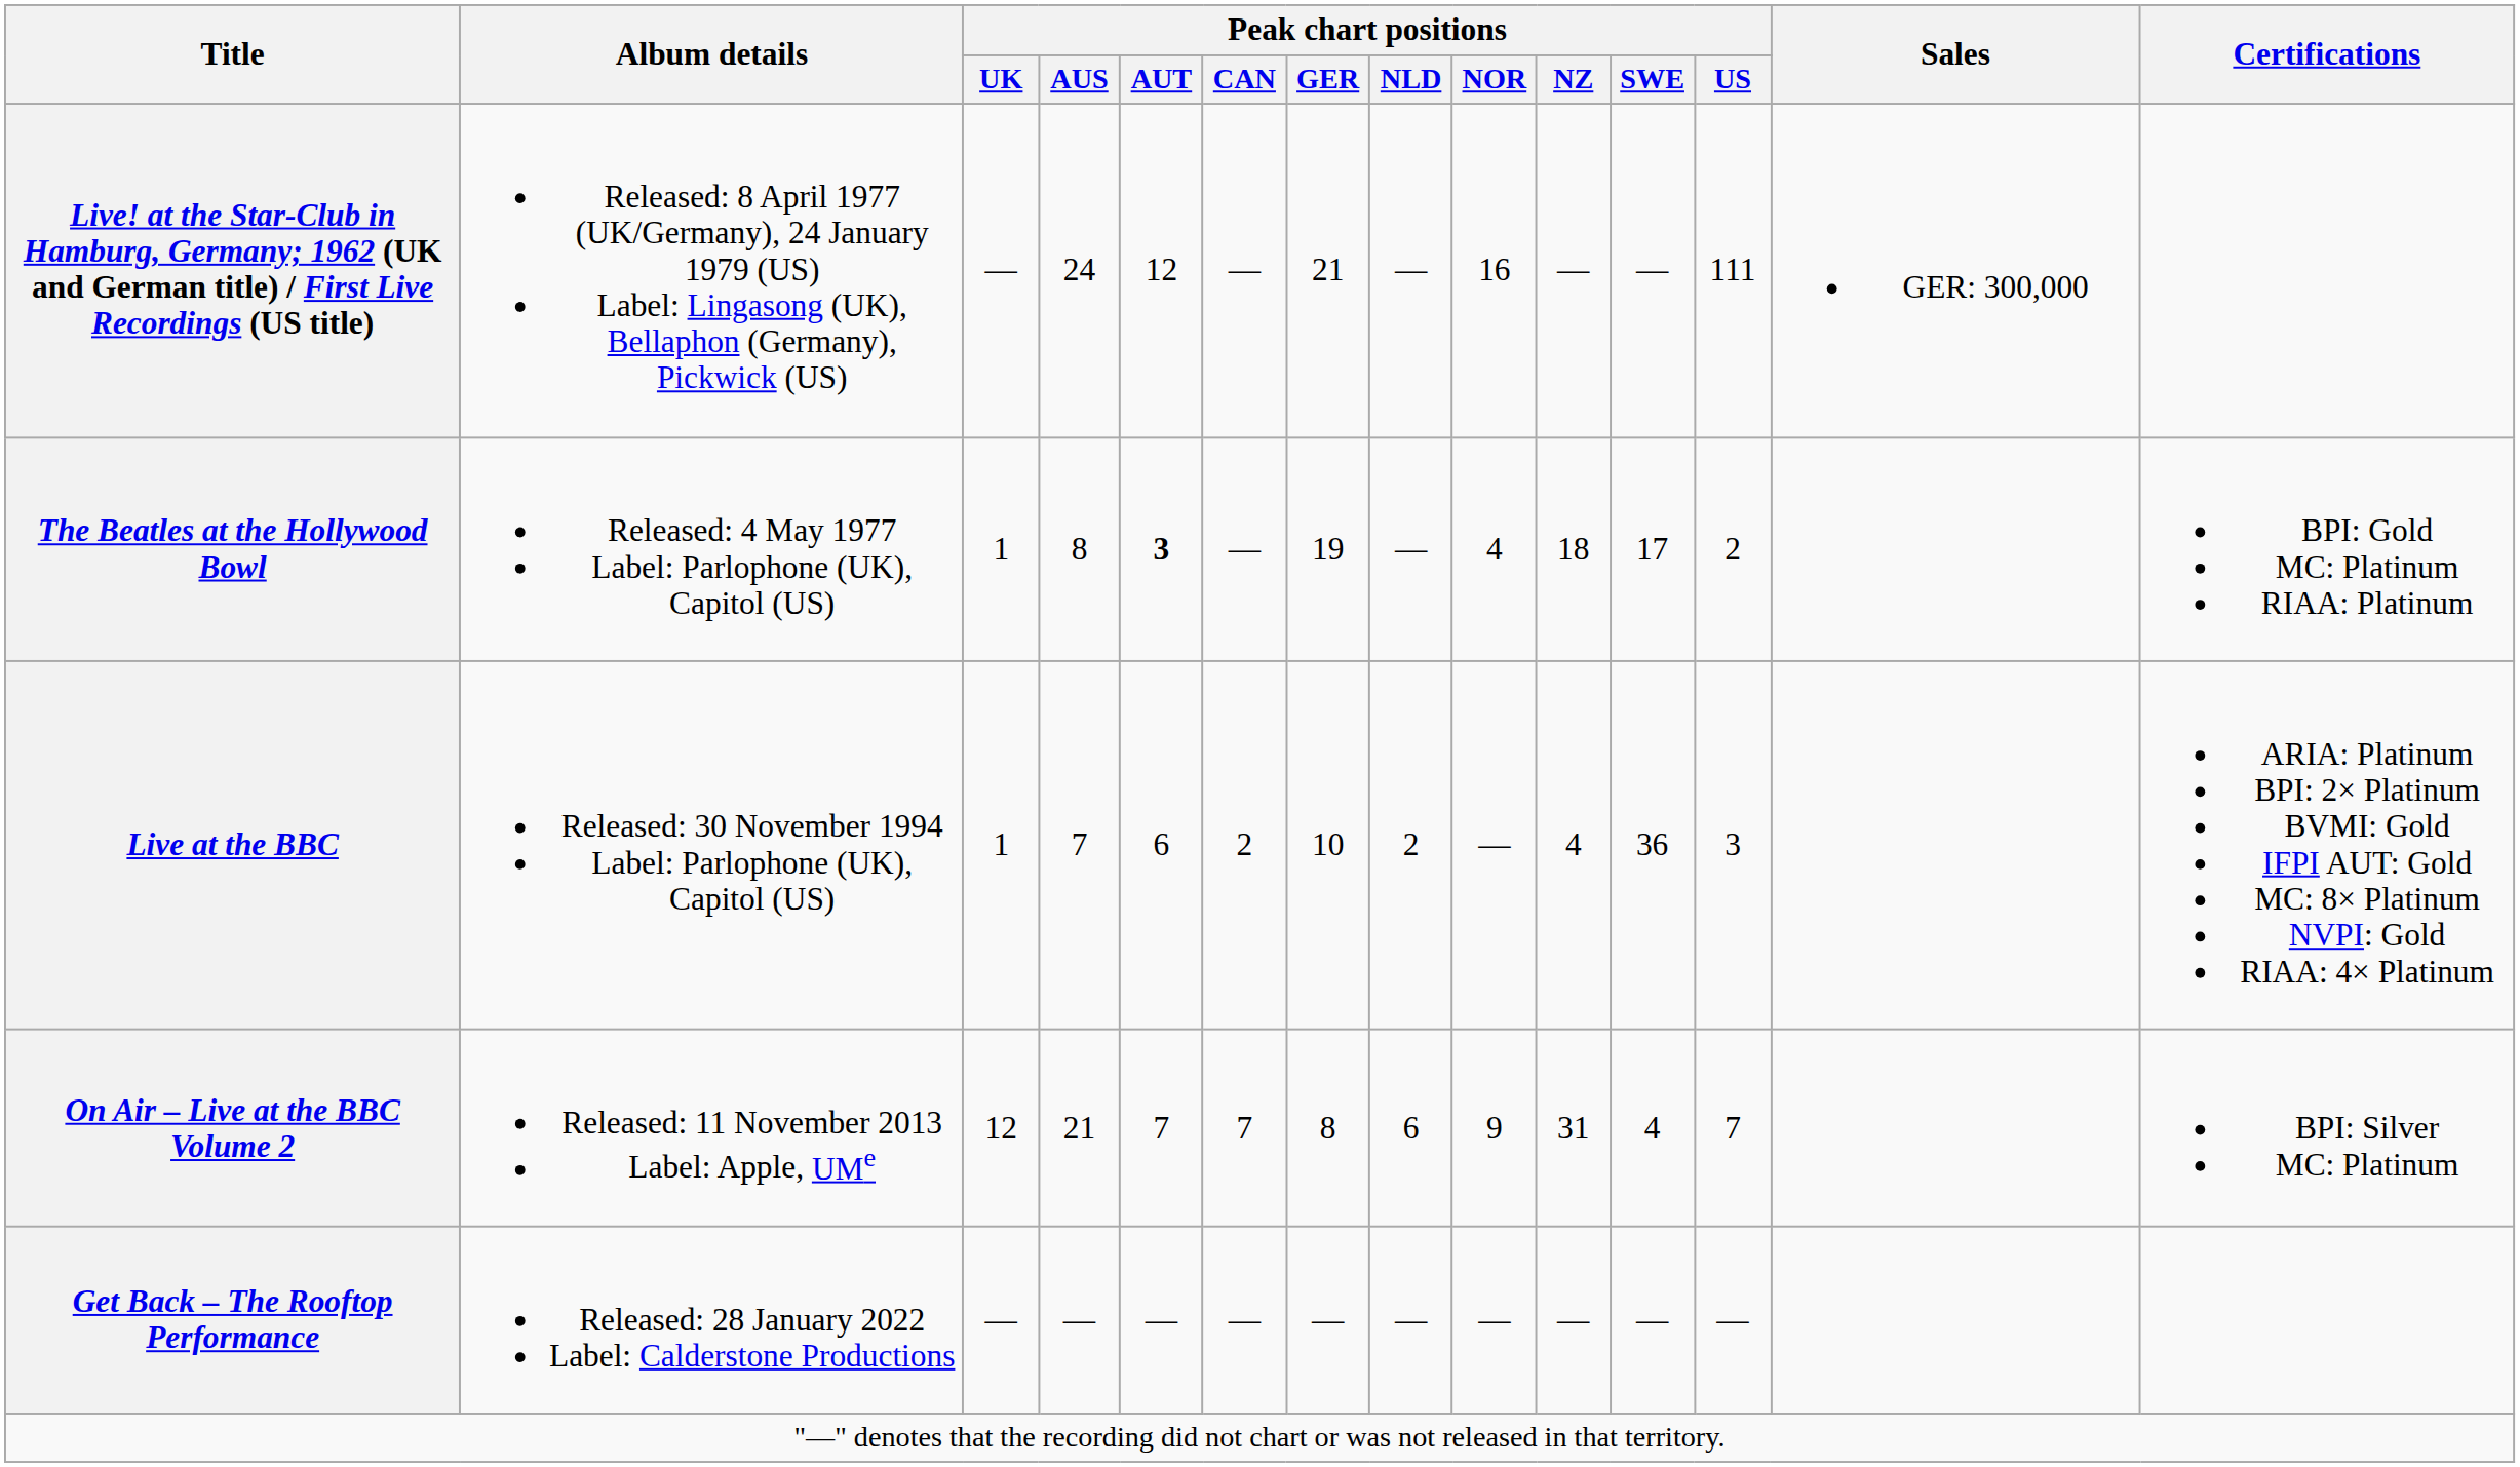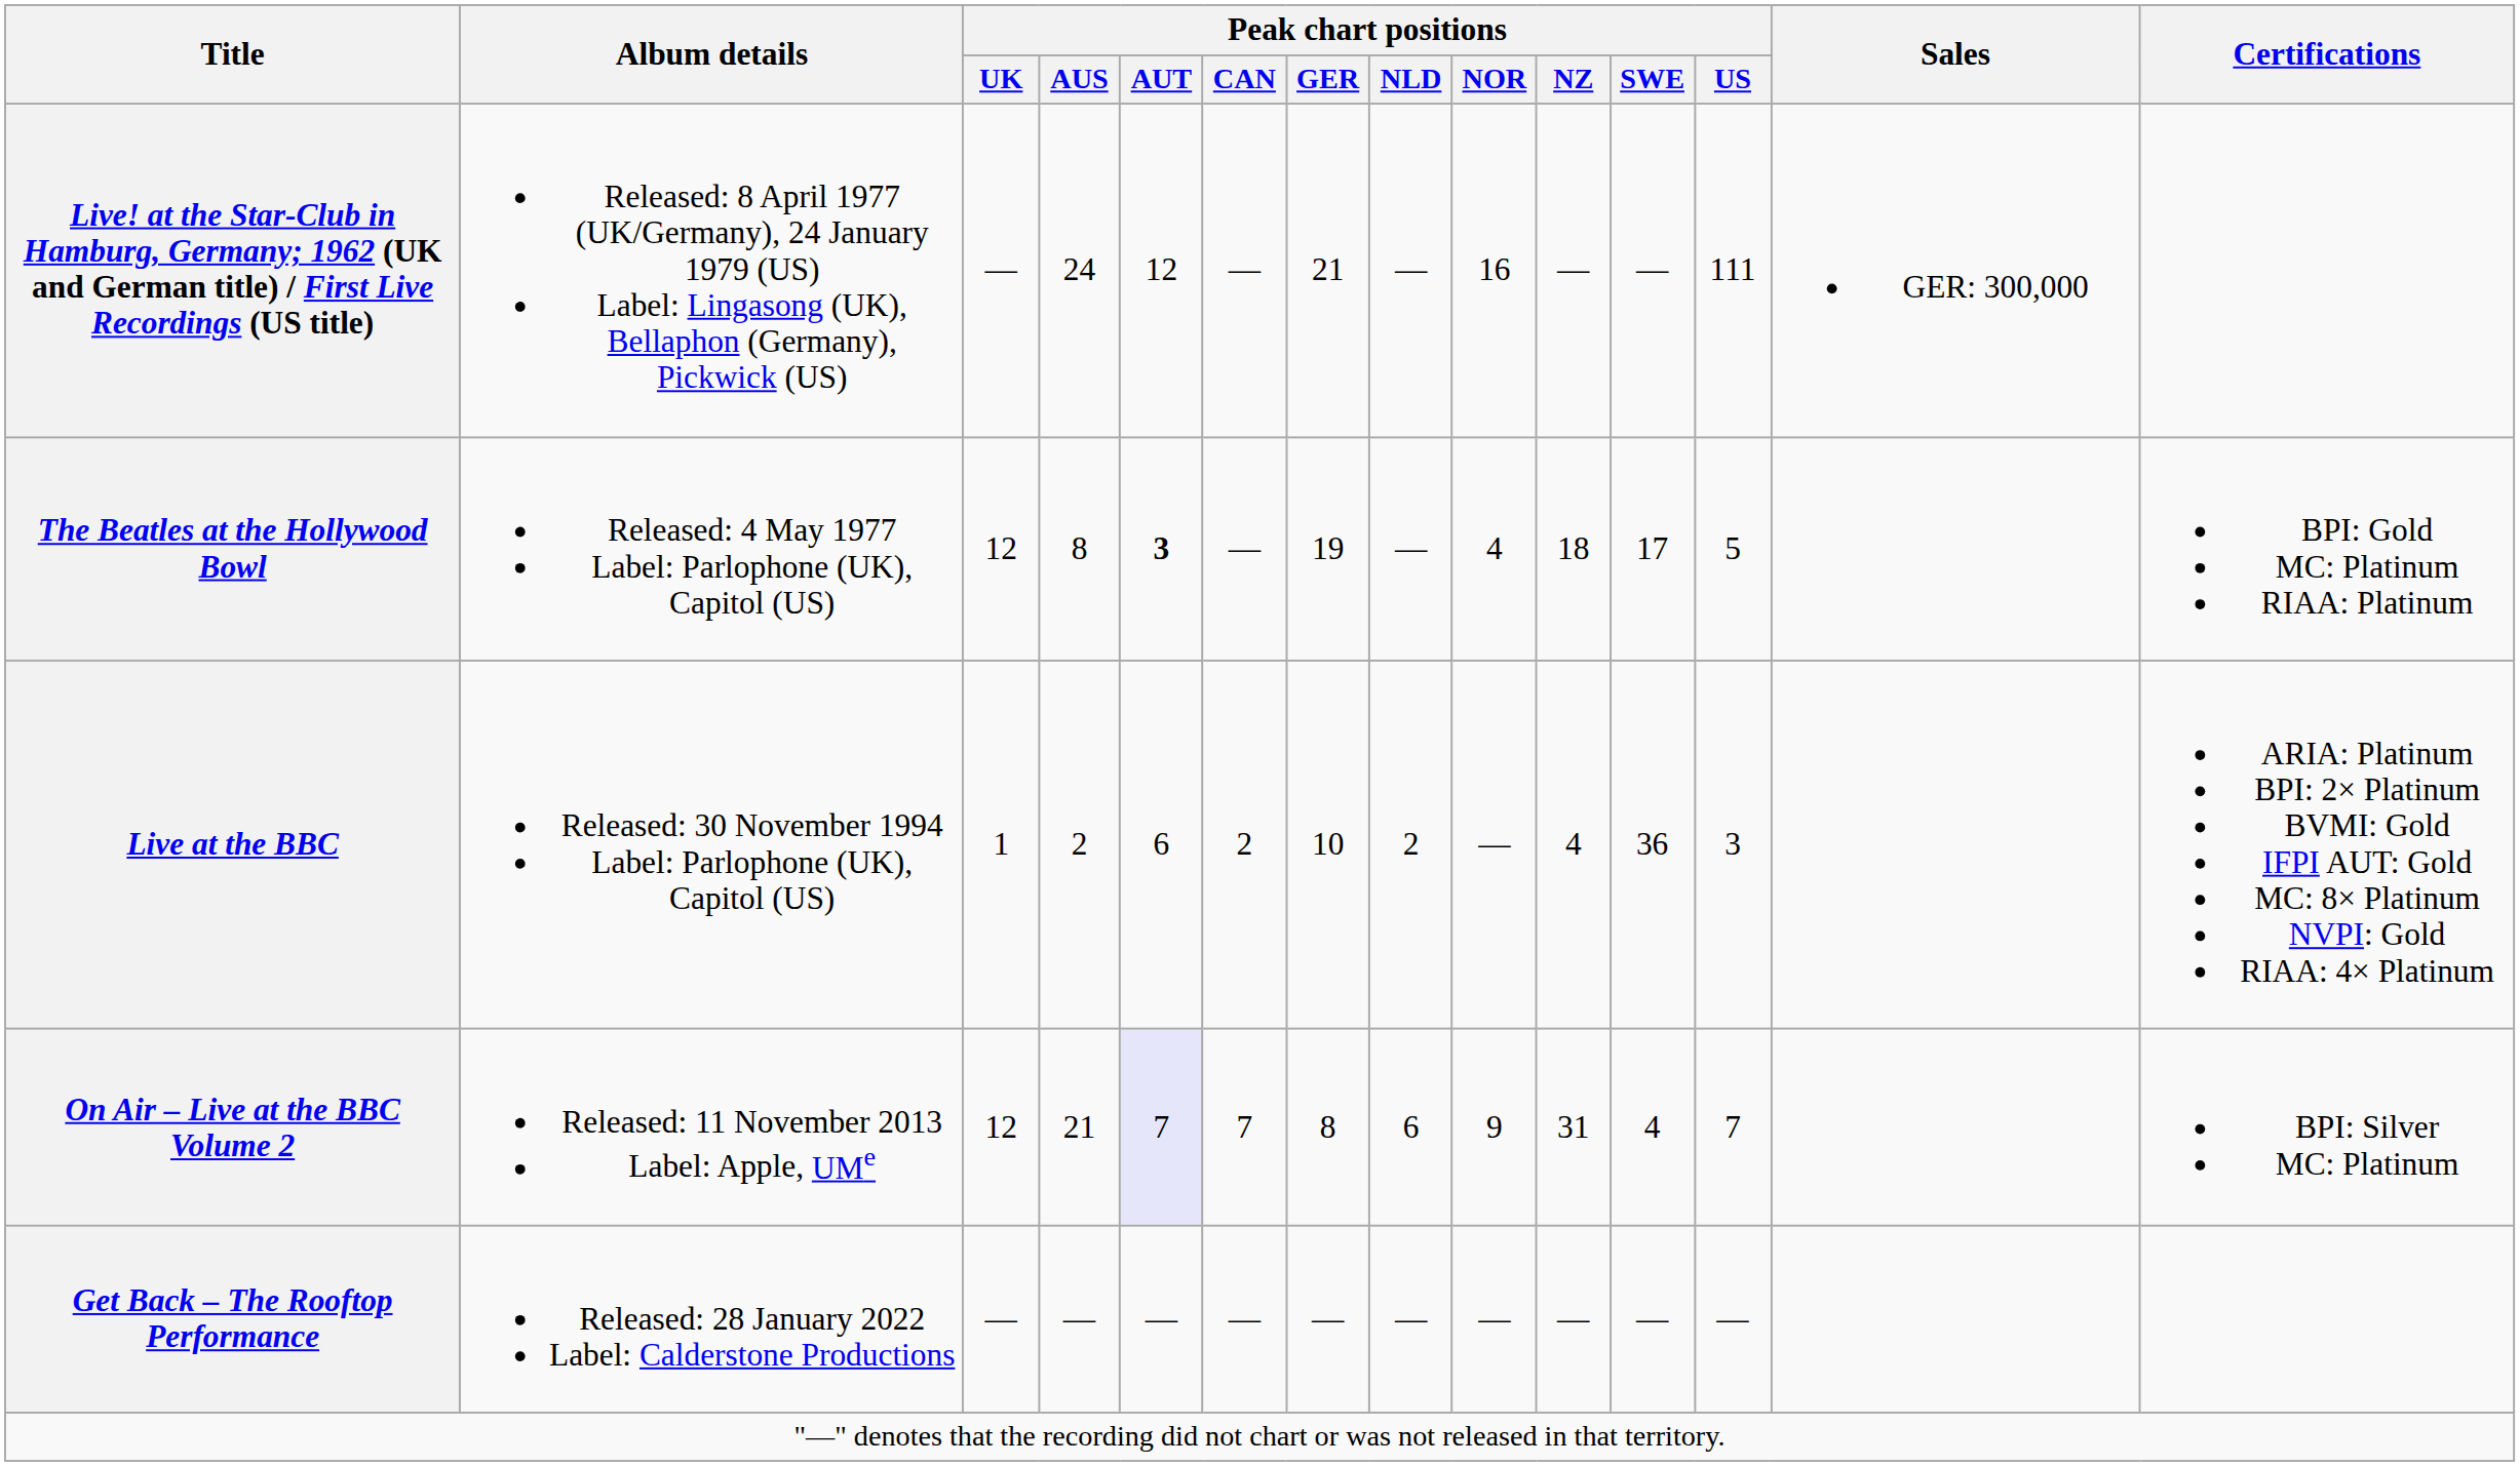The Beatles at the Hollywood Bowl | Peak chart positions / UK: 1 -> 12
The Beatles at the Hollywood Bowl | Peak chart positions / US: 2 -> 5
Live at the BBC | Peak chart positions / AUS: 7 -> 2
On Air – Live at the BBC Volume 2 | Peak chart positions / AUT: no background -> lavender background
